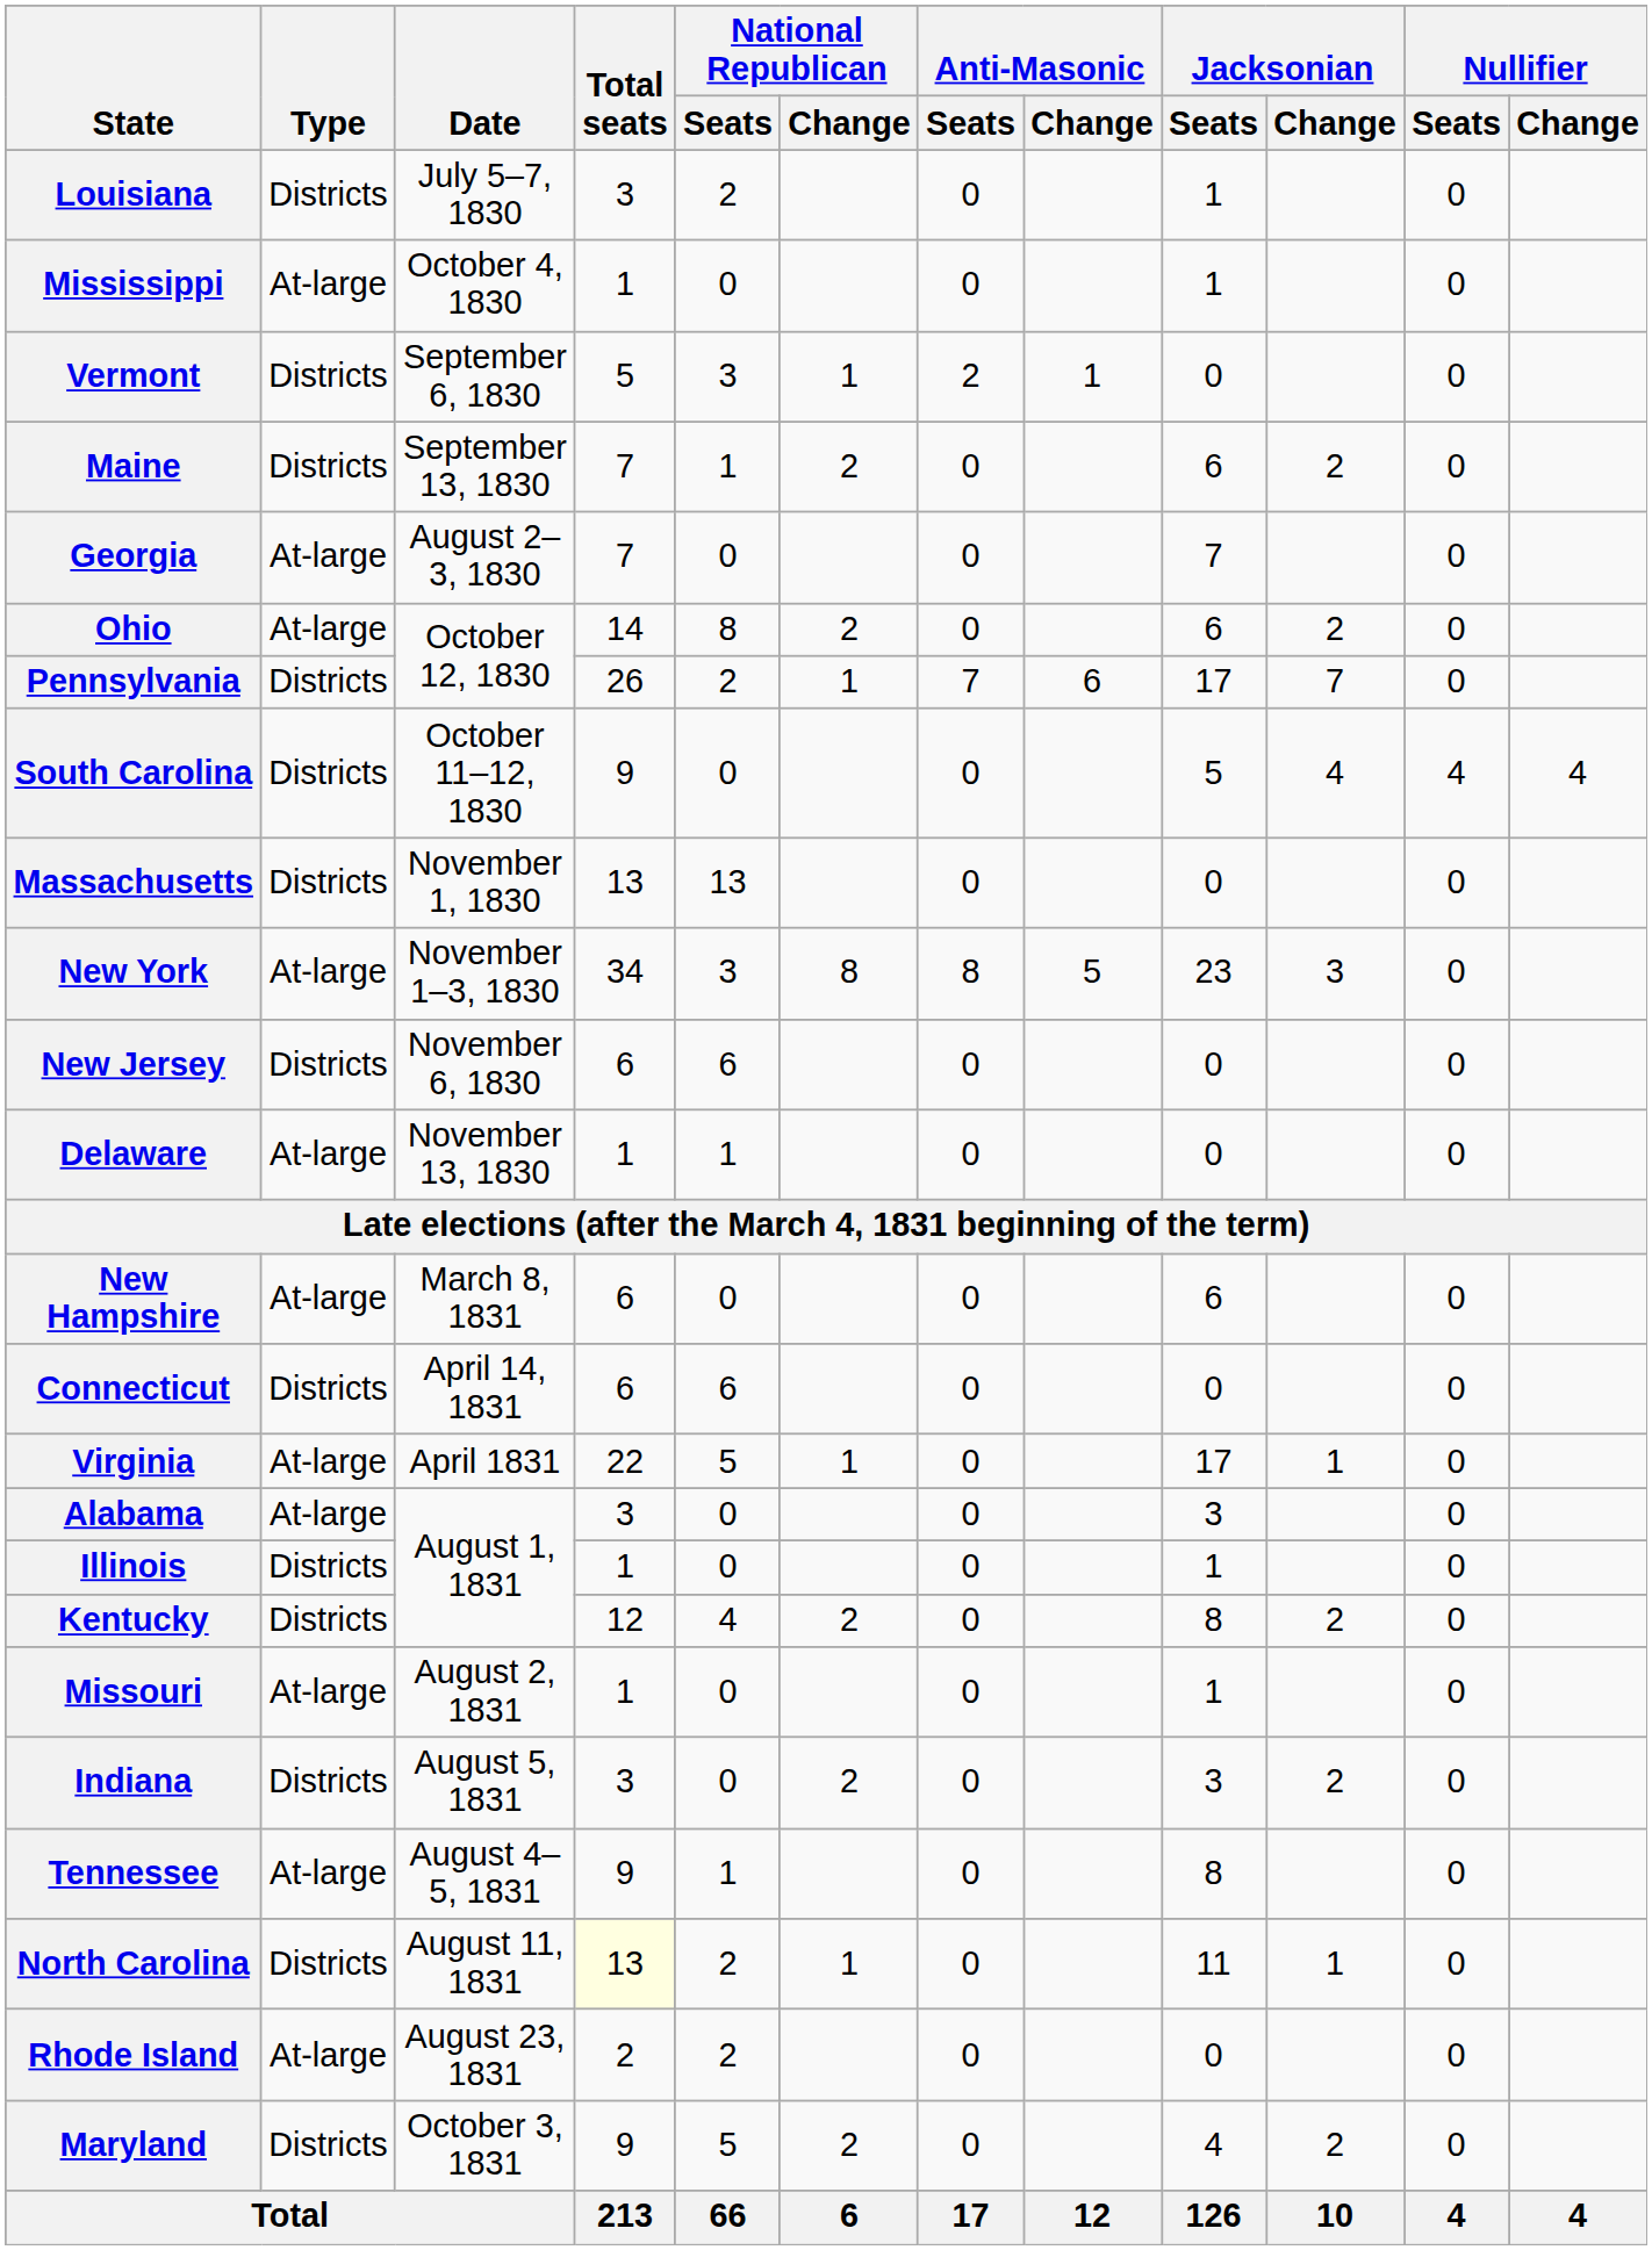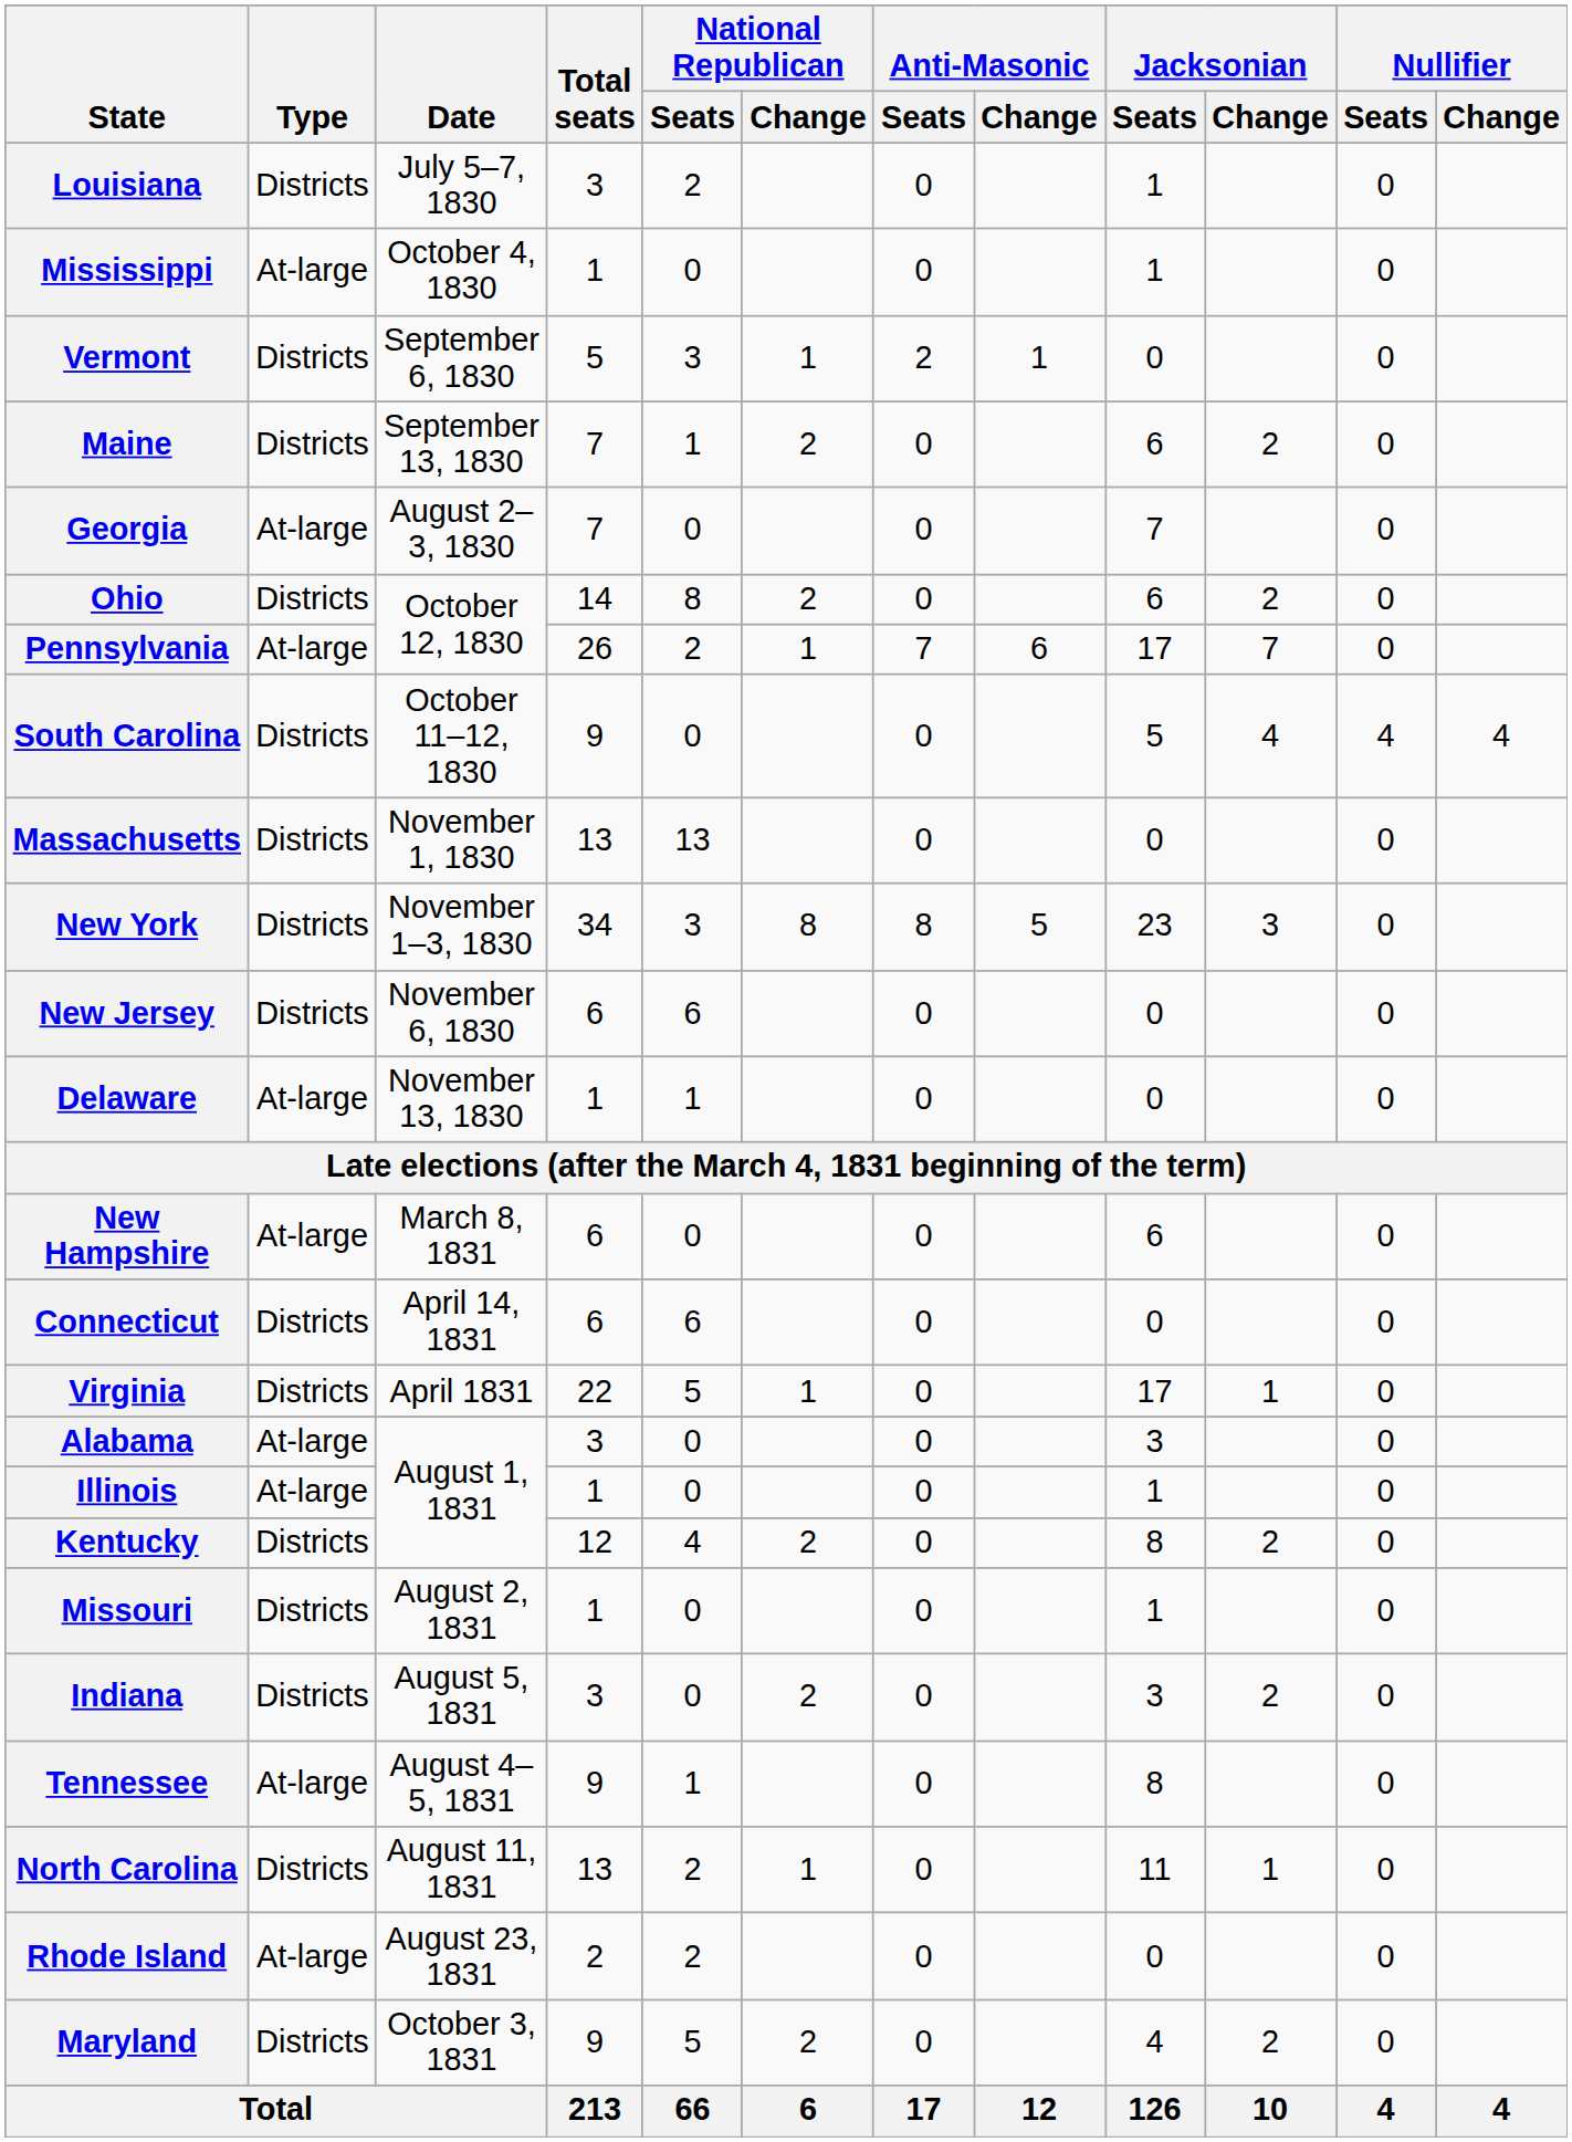Ohio | Type: At-large -> Districts
Pennsylvania | Type: Districts -> At-large
New York | Type: At-large -> Districts
Virginia | Type: At-large -> Districts
Illinois | Type: Districts -> At-large
Missouri | Type: At-large -> Districts
North Carolina | Total seats: lightyellow background -> no background
